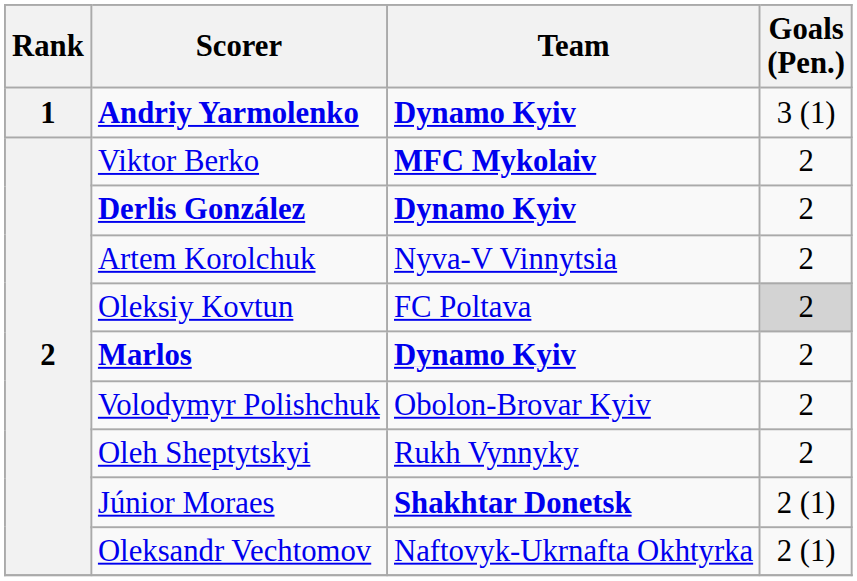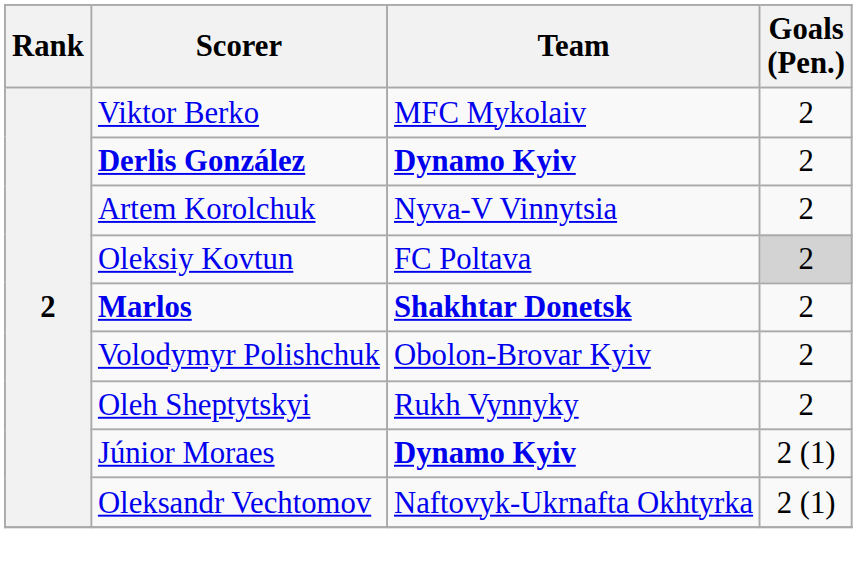- row: 1 | Andriy Yarmolenko | Dynamo Kyiv | 3 (1)
Viktor Berko | Team: bold -> normal
Marlos | Team: Dynamo Kyiv -> Shakhtar Donetsk
Júnior Moraes | Team: Shakhtar Donetsk -> Dynamo Kyiv
